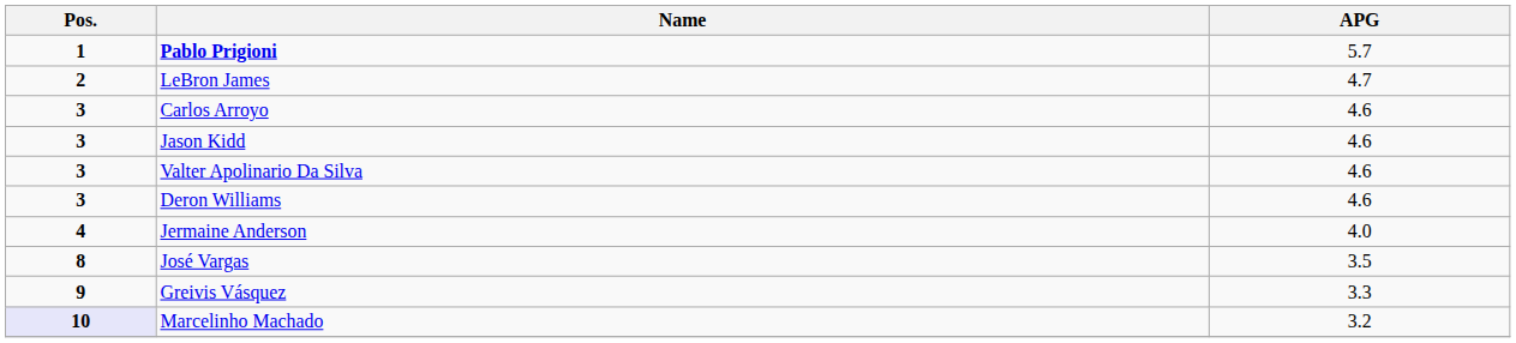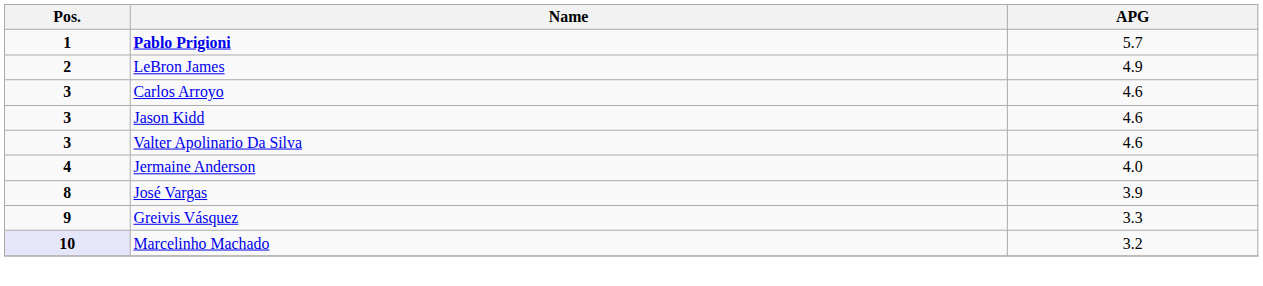LeBron James | APG: 4.7 -> 4.9
- row: 3 | Deron Williams | 4.6
José Vargas | APG: 3.5 -> 3.9
